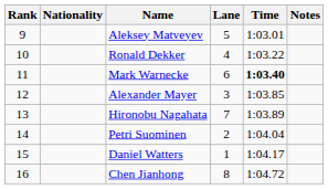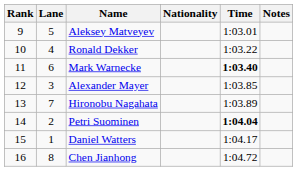columns swapped: Lane <-> Nationality
Petri Suominen | Time: normal -> bold
